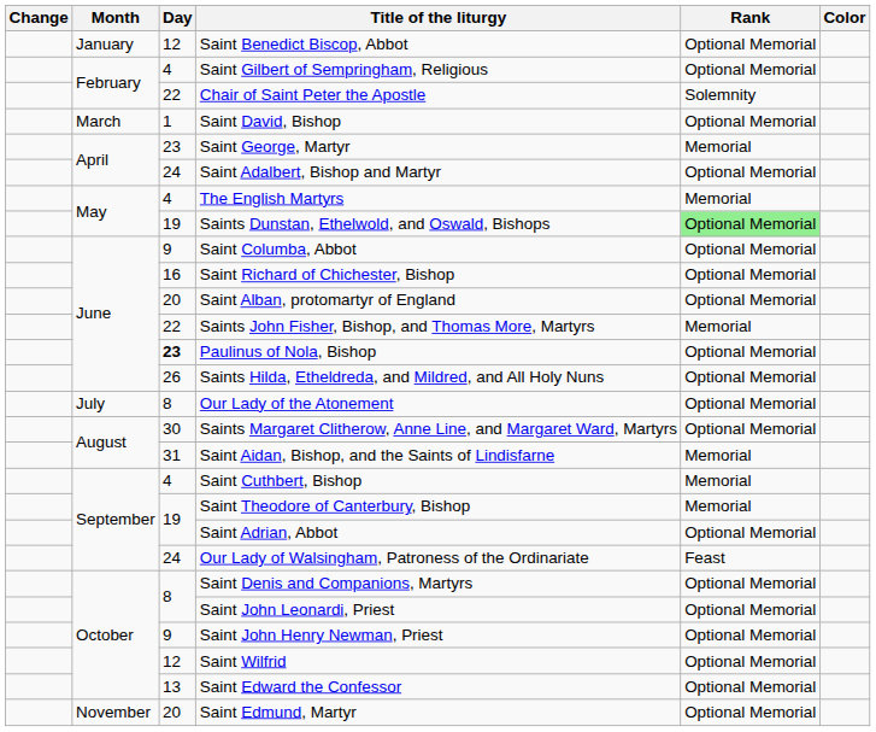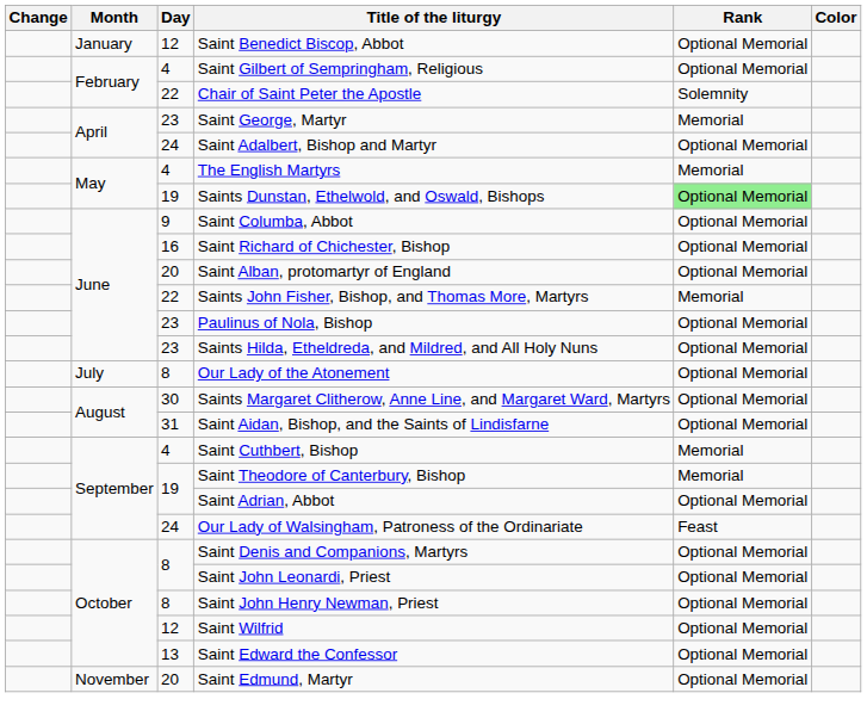- row: March | 1 | Saint David, Bishop | Optional Memorial
Paulinus of Nola, Bishop | Day: bold -> normal
Saints Hilda, Etheldreda, and Mildred, and All Holy Nuns | Day: 26 -> 23
Saint Aidan, Bishop, and the Saints of Lindisfarne | Rank: Memorial -> Optional Memorial
Saint John Henry Newman, Priest | Day: 9 -> 8
